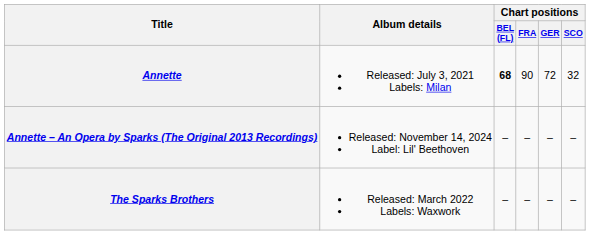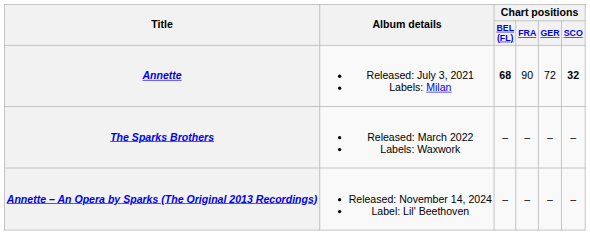Annette | Chart positions / SCO: normal -> bold
rows swapped: The Sparks Brothers <-> Annette – An Opera by Sparks (The Original 2013 Recordings)
